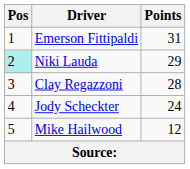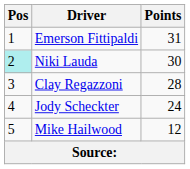Niki Lauda | Points: 29 -> 30
